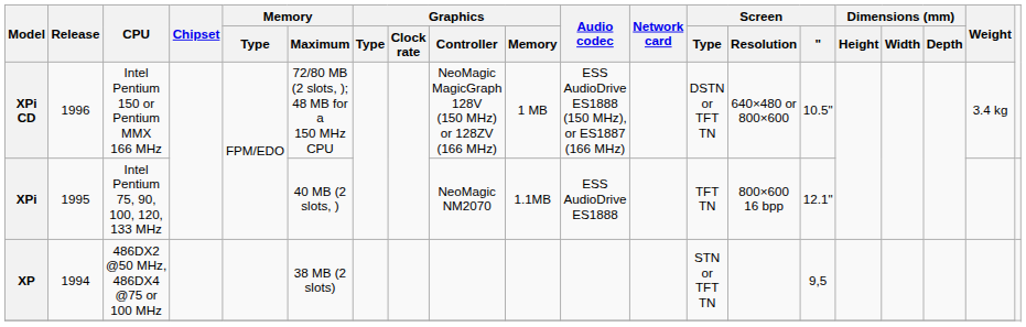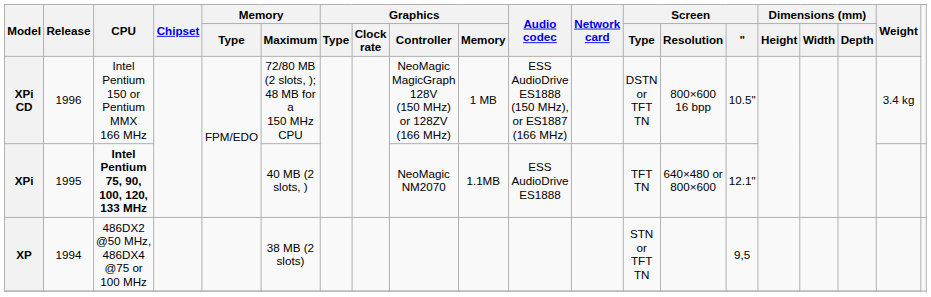XPi CD | Screen / Resolution: 640×480 or 800×600 -> 800×600 16 bpp
XPi | CPU: normal -> bold
XPi | Screen / Resolution: 800×600 16 bpp -> 640×480 or 800×600
